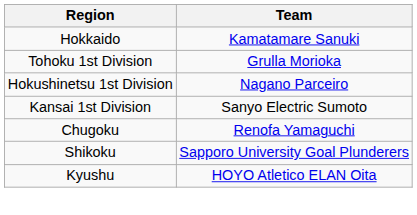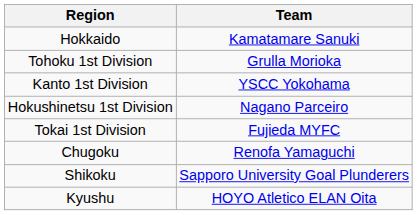+ row: Kanto 1st Division | YSCC Yokohama
+ row: Tokai 1st Division | Fujieda MYFC
- row: Kansai 1st Division | Sanyo Electric Sumoto
